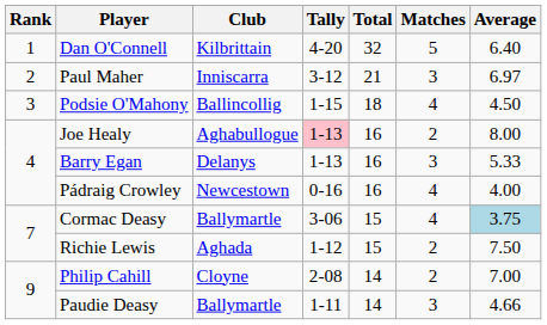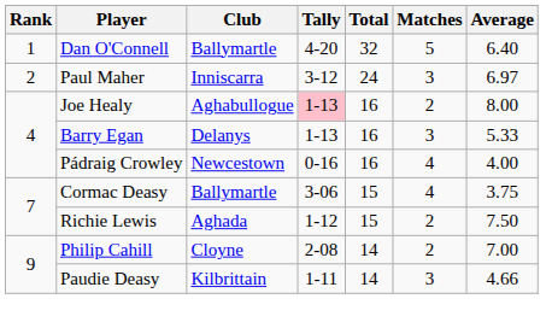Dan O'Connell | Club: Kilbrittain -> Ballymartle
Paul Maher | Total: 21 -> 24
- row: 3 | Podsie O'Mahony | Ballincollig | 1-15 | 18 | 4 | 4.50
Cormac Deasy | Average: lightblue background -> no background
Paudie Deasy | Club: Ballymartle -> Kilbrittain
